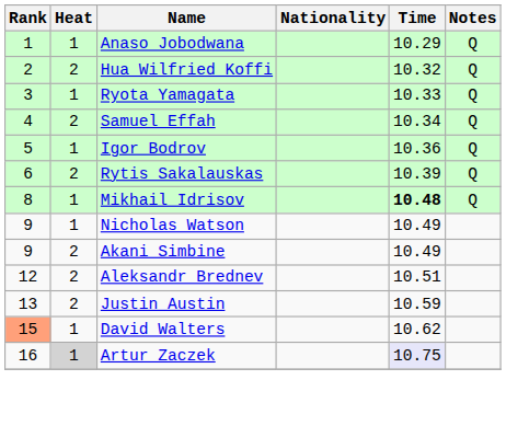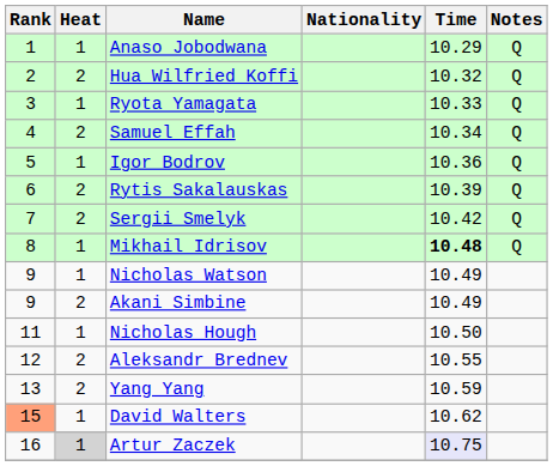+ row: 7 | 2 | Sergii Smelyk | 10.42 | Q
+ row: 11 | 1 | Nicholas Hough | 10.50
Aleksandr Brednev | Time: 10.51 -> 10.55
- row: 13 | 2 | Justin Austin | 10.59
+ row: 13 | 2 | Yang Yang | 10.59
